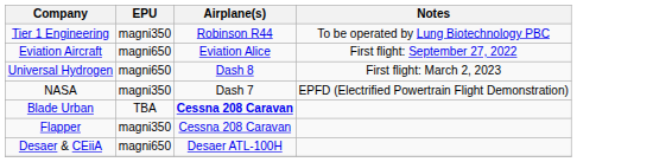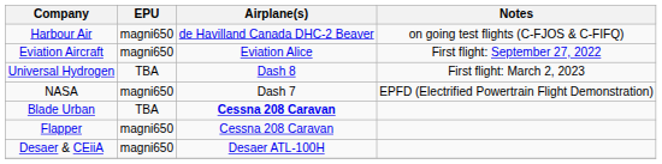+ row: Harbour Air | magni650 | de Havilland Canada DHC-2 Beaver | on going test flights (C-FJOS & C-FIFQ)
- row: Tier 1 Engineering | magni350 | Robinson R44 | To be operated by Lung Biotechnology PBC
Universal Hydrogen | EPU: magni650 -> TBA
NASA | EPU: magni350 -> magni650
Flapper | EPU: magni350 -> magni650
